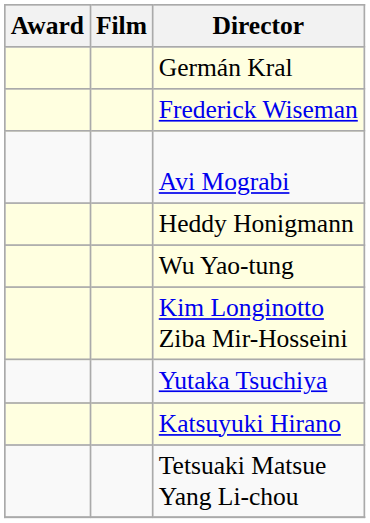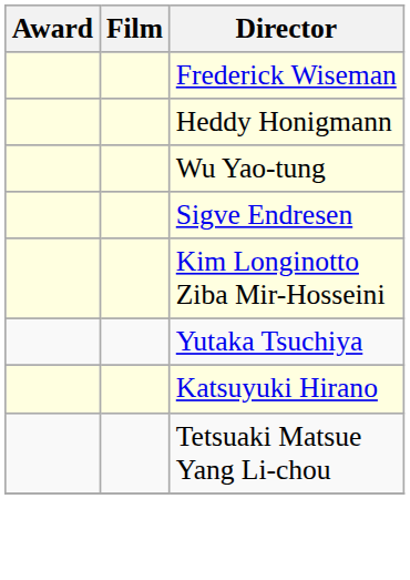- row: Germán Kral
- row: Avi Mograbi
+ row: Sigve Endresen
